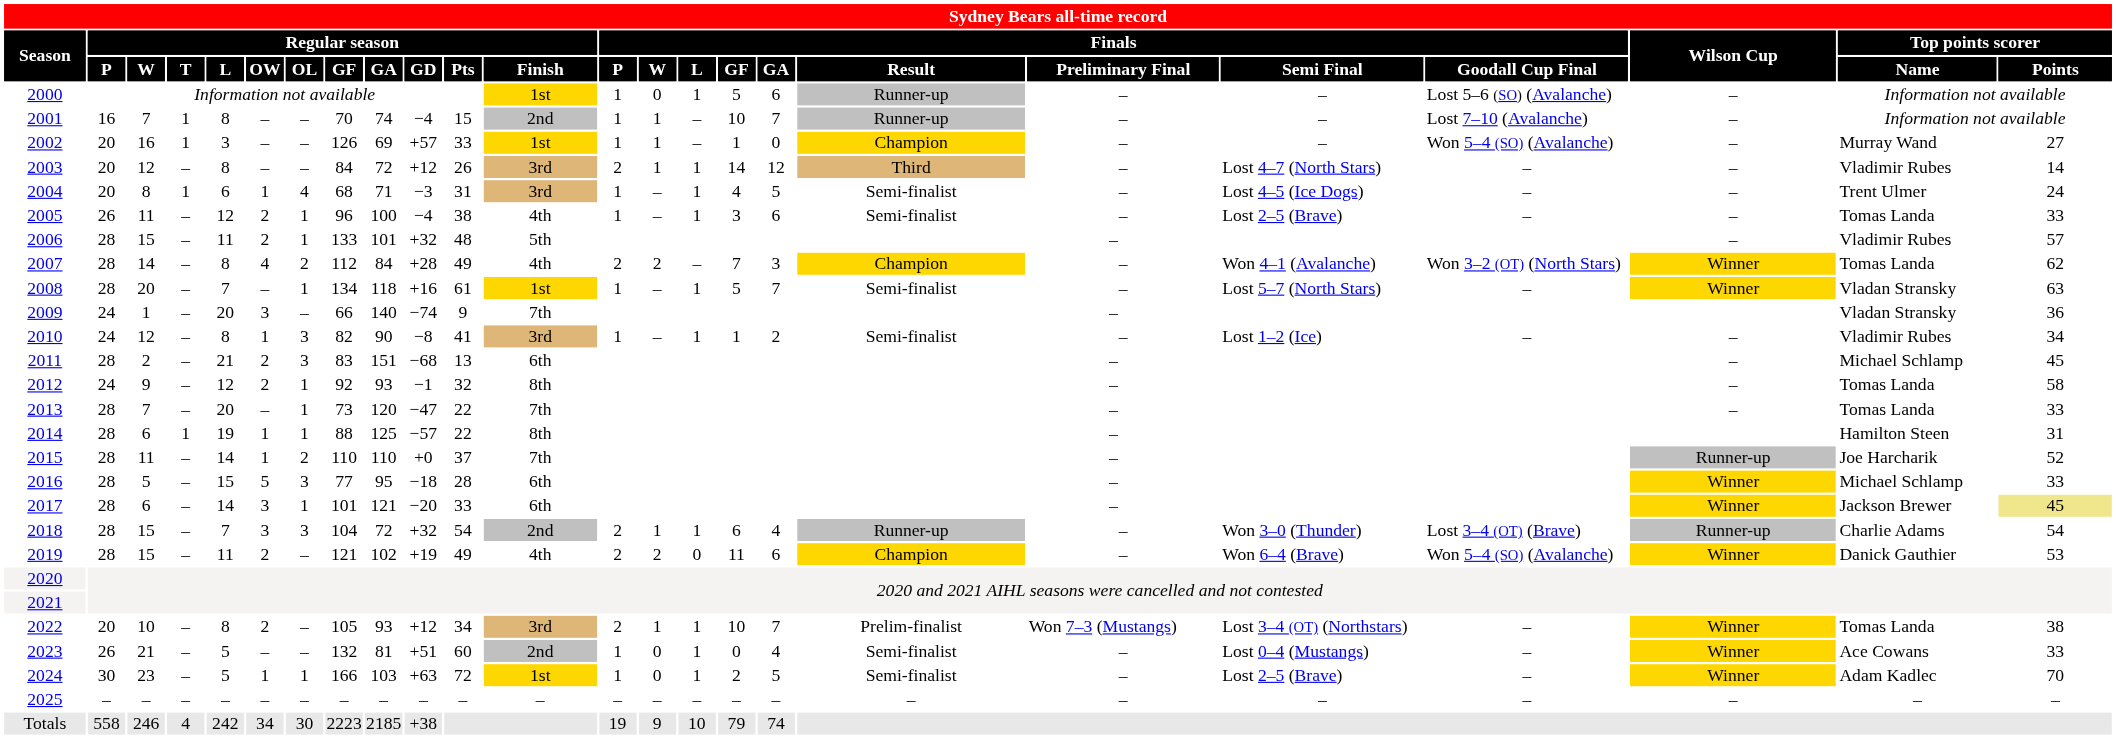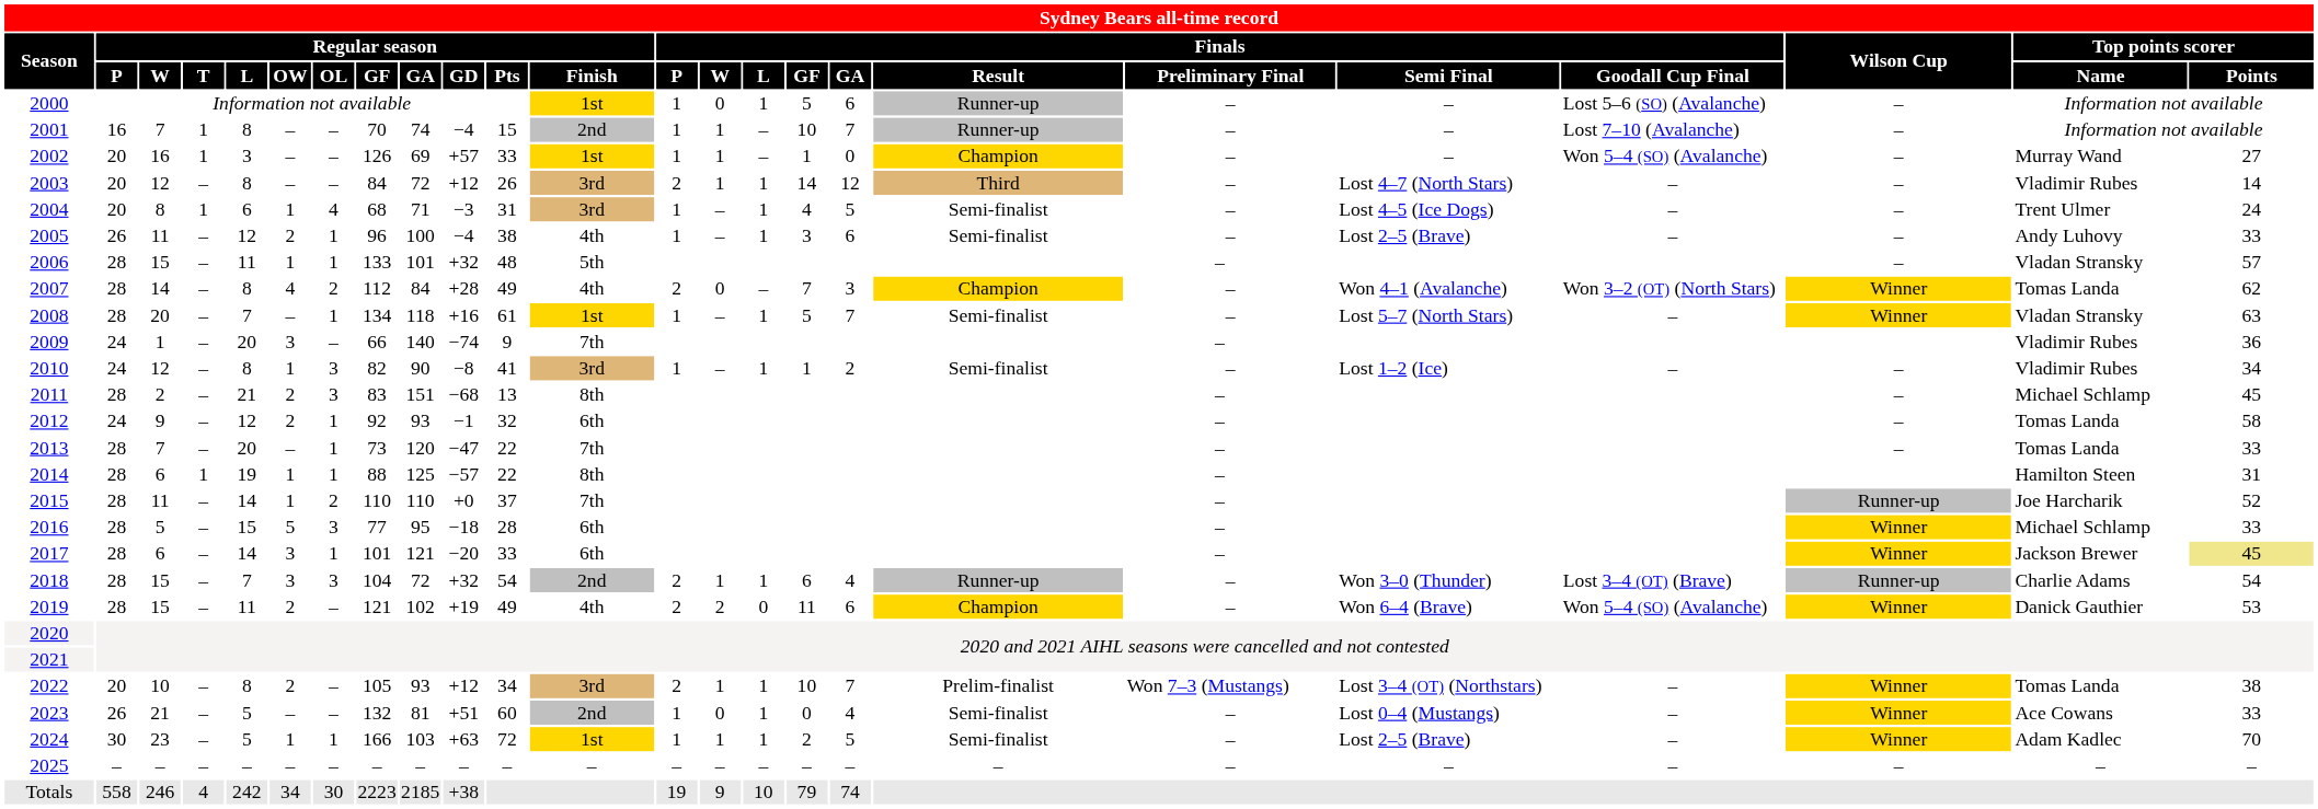2005 | Top points scorer / Name: Tomas Landa -> Andy Luhovy
2006 | Regular season / OW: 2 -> 1
2006 | Top points scorer / Name: Vladimir Rubes -> Vladan Stransky
2007 | Finals / W: 2 -> 0
2009 | Top points scorer / Name: Vladan Stransky -> Vladimir Rubes
2011 | Regular season / Finish: 6th -> 8th
2012 | Regular season / Finish: 8th -> 6th
2024 | Finals / W: 0 -> 1
